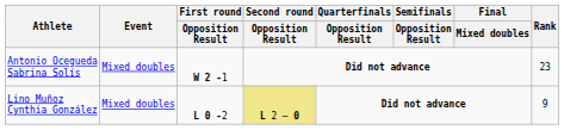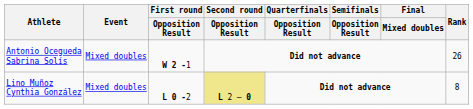Antonio Ocegueda Sabrina Solís | Rank: 23 -> 26
Lino Muñoz Cynthia González | Rank: 9 -> 8
